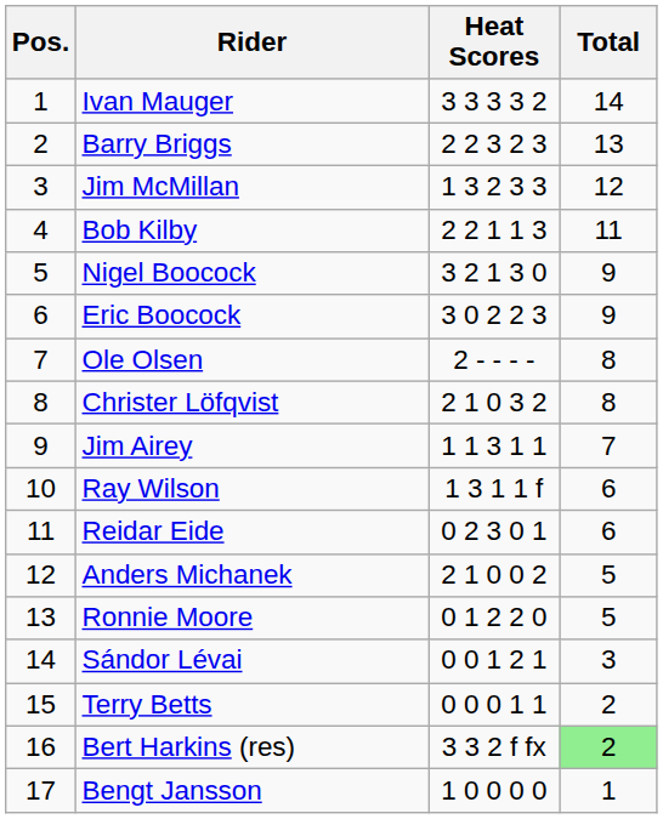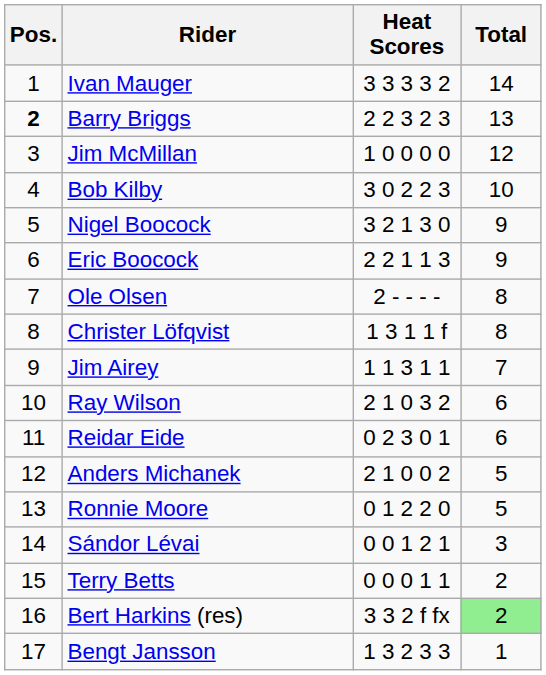Barry Briggs | Pos.: normal -> bold
Jim McMillan | Heat Scores: 1 3 2 3 3 -> 1 0 0 0 0
Bob Kilby | Heat Scores: 2 2 1 1 3 -> 3 0 2 2 3
Bob Kilby | Total: 11 -> 10
Eric Boocock | Heat Scores: 3 0 2 2 3 -> 2 2 1 1 3
Christer Löfqvist | Heat Scores: 2 1 0 3 2 -> 1 3 1 1 f
Ray Wilson | Heat Scores: 1 3 1 1 f -> 2 1 0 3 2
Bengt Jansson | Heat Scores: 1 0 0 0 0 -> 1 3 2 3 3
